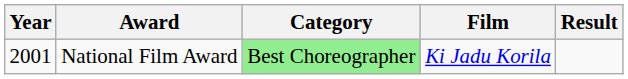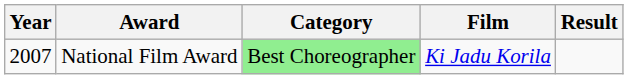National Film Award | Year: 2001 -> 2007
